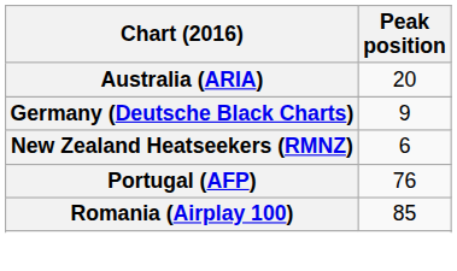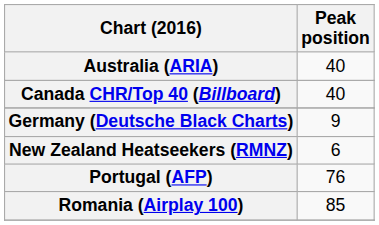Australia (ARIA) | Peak position: 20 -> 40
+ row: Canada CHR/Top 40 (Billboard) | 40
